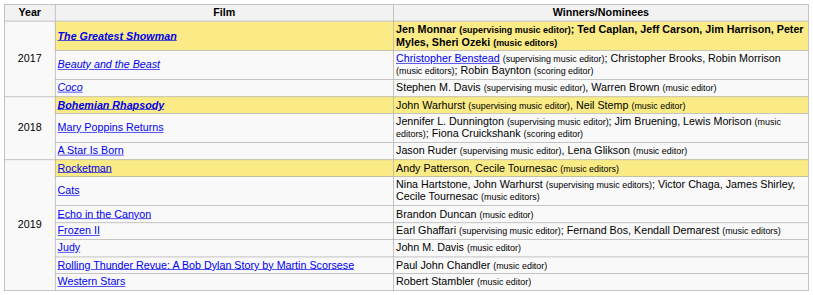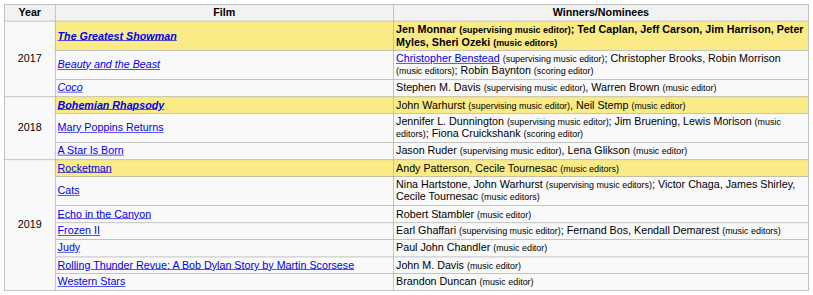Echo in the Canyon | Winners/Nominees: Brandon Duncan (music editor) -> Robert Stambler (music editor)
Judy | Winners/Nominees: John M. Davis (music editor) -> Paul John Chandler (music editor)
Rolling Thunder Revue: A Bob Dylan Story by Martin Scorsese | Winners/Nominees: Paul John Chandler (music editor) -> John M. Davis (music editor)
Western Stars | Winners/Nominees: Robert Stambler (music editor) -> Brandon Duncan (music editor)
